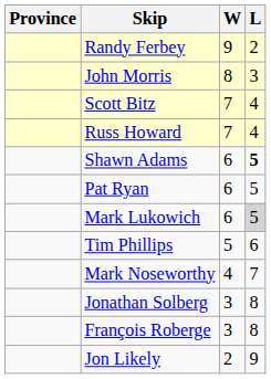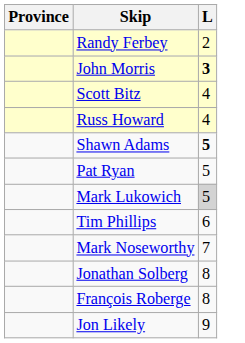- column: W | 9 | 8 | 7 | 7 | 6 | 6 | 6 | 5 | 4 | 3 | 3 | 2
John Morris | L: normal -> bold
